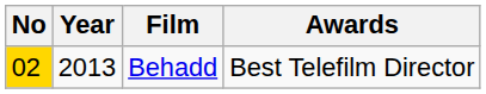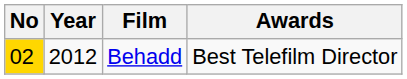Behadd | Year: 2013 -> 2012
